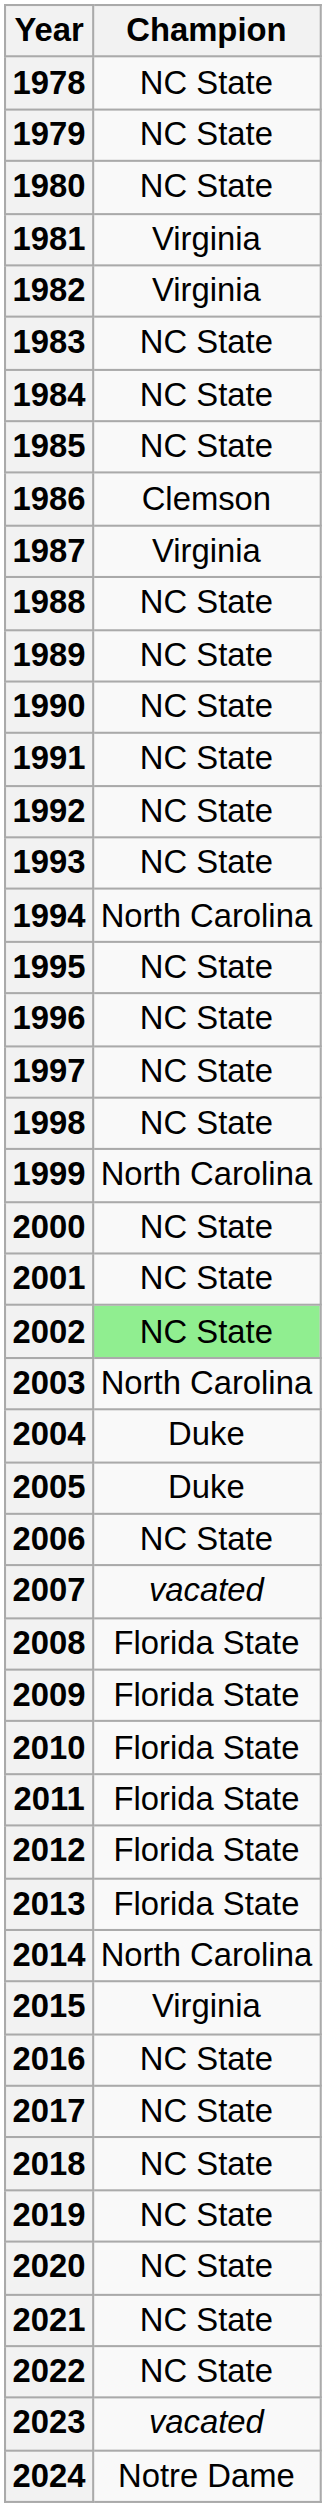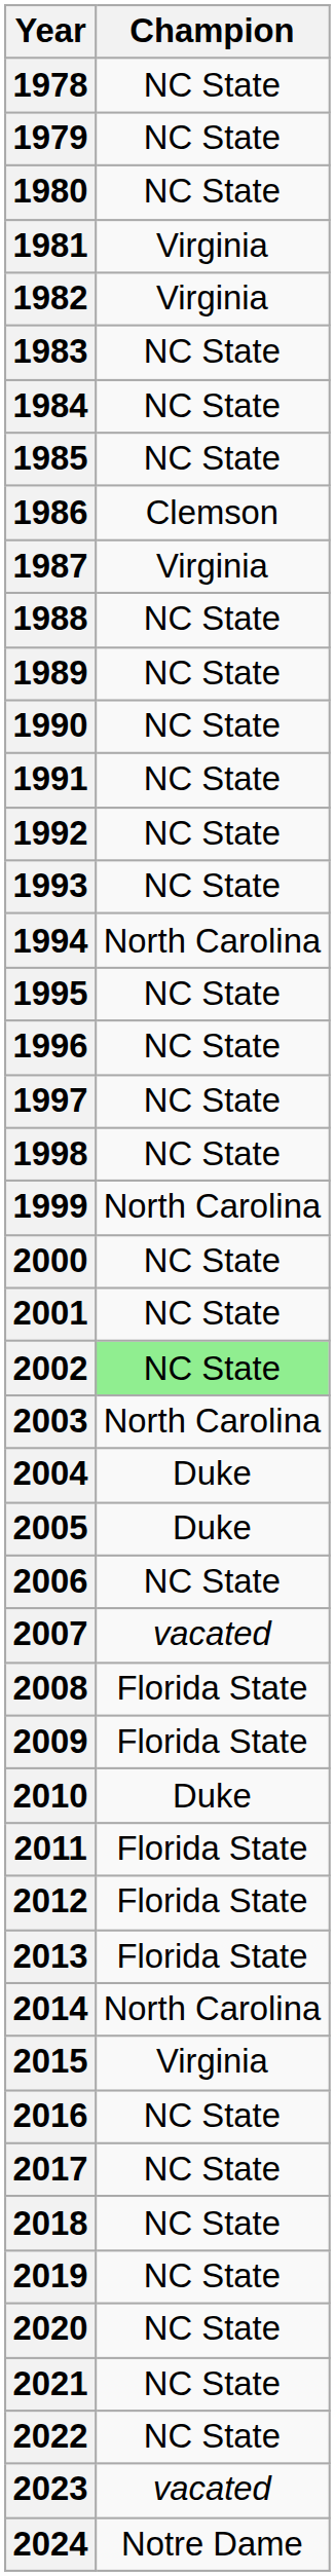2010 | Champion: Florida State -> Duke
